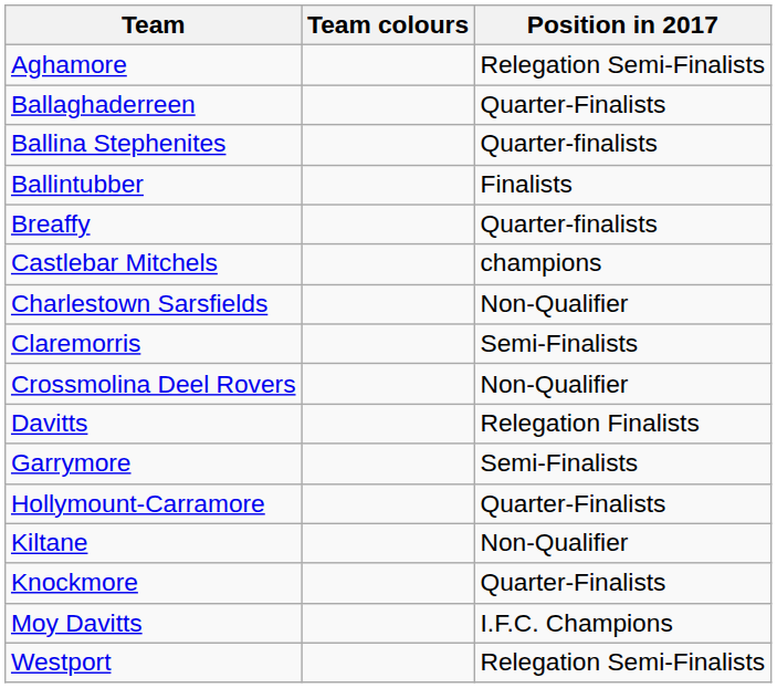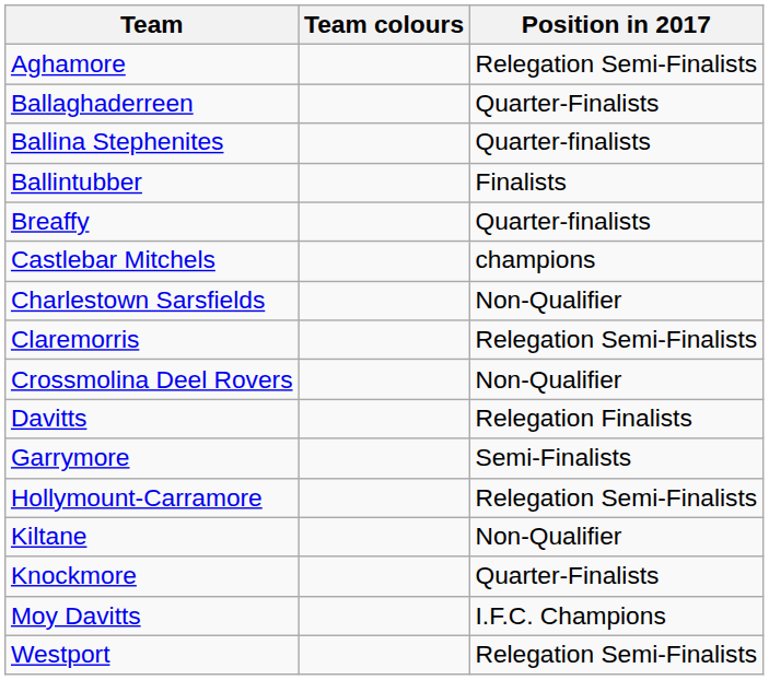Claremorris | Position in 2017: Semi-Finalists -> Relegation Semi-Finalists
Hollymount-Carramore | Position in 2017: Quarter-Finalists -> Relegation Semi-Finalists
